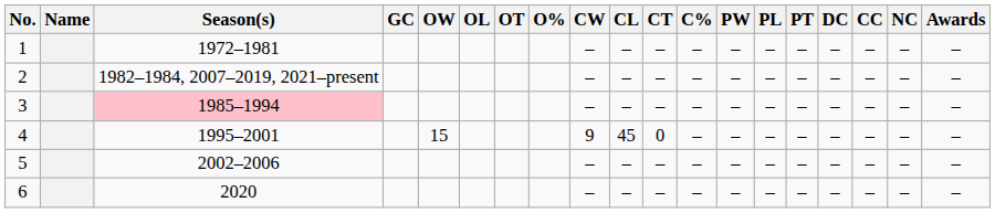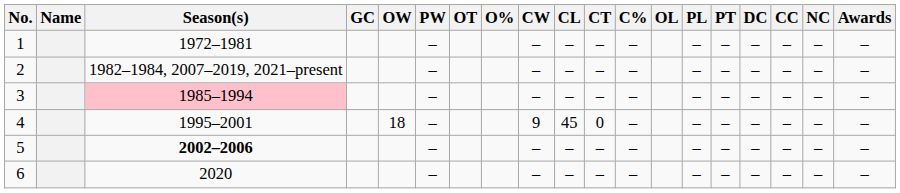columns swapped: OL <-> PW
4 | OW: 15 -> 18
5 | Season(s): normal -> bold
